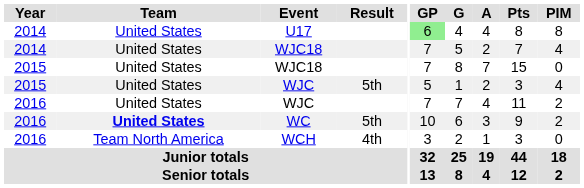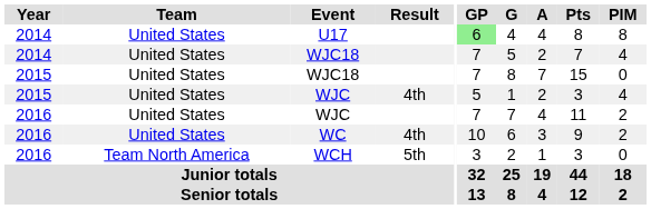2015 / WJC | Result: 5th -> 4th
WC | Team: bold -> normal
WC | Result: 5th -> 4th
WCH | Result: 4th -> 5th
